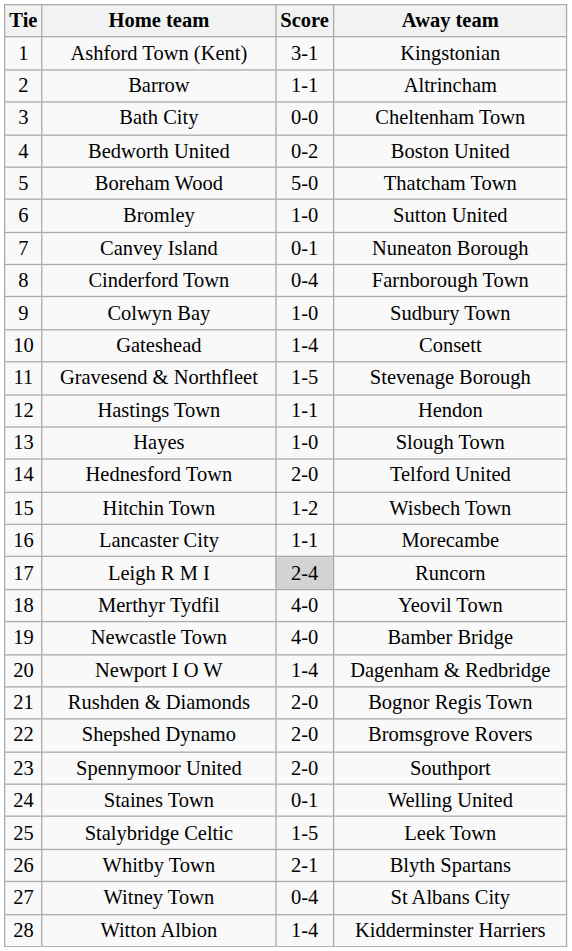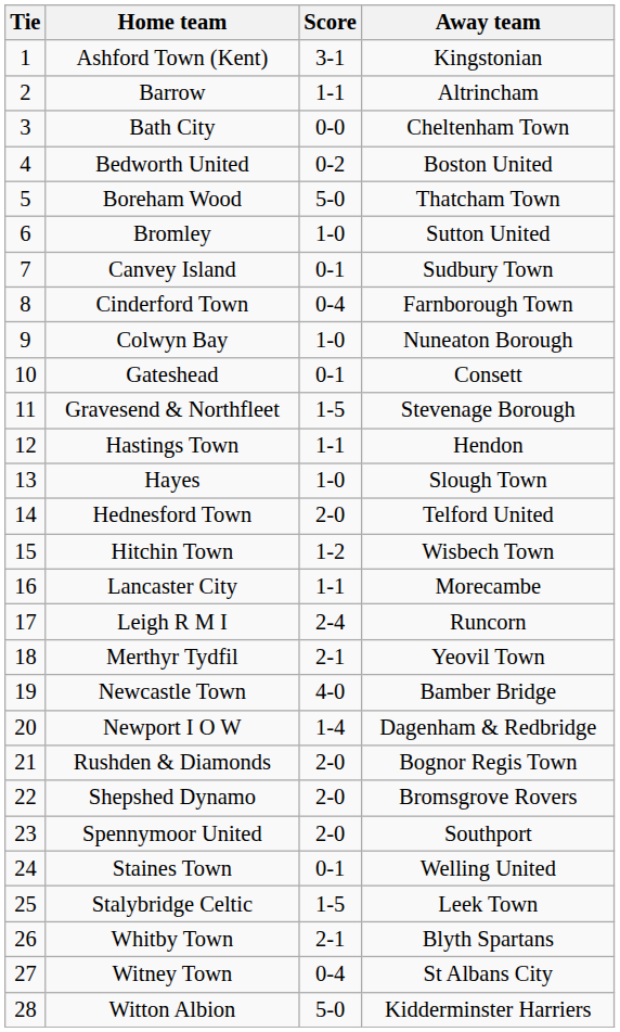Canvey Island | Away team: Nuneaton Borough -> Sudbury Town
Colwyn Bay | Away team: Sudbury Town -> Nuneaton Borough
Gateshead | Score: 1-4 -> 0-1
Leigh R M I | Score: lightgrey background -> no background
Merthyr Tydfil | Score: 4-0 -> 2-1
Witton Albion | Score: 1-4 -> 5-0
